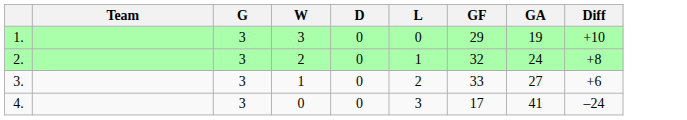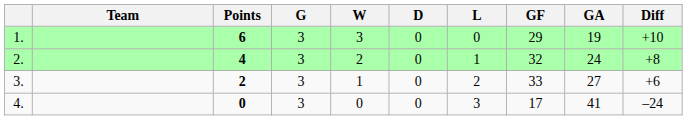+ column: Points | 6 | 4 | 2 | 0
